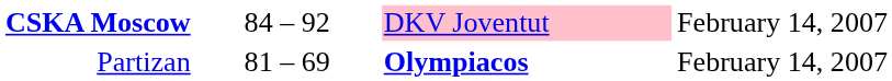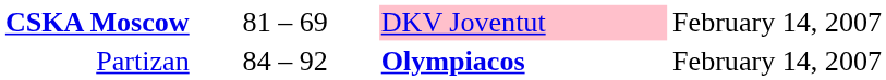CSKA Moscow | column 2: 84 – 92 -> 81 – 69
Partizan | column 2: 81 – 69 -> 84 – 92
